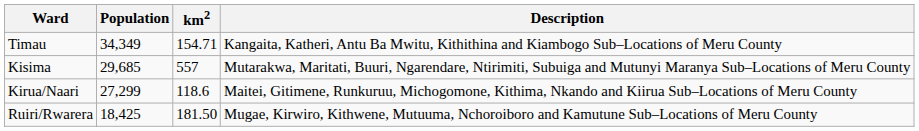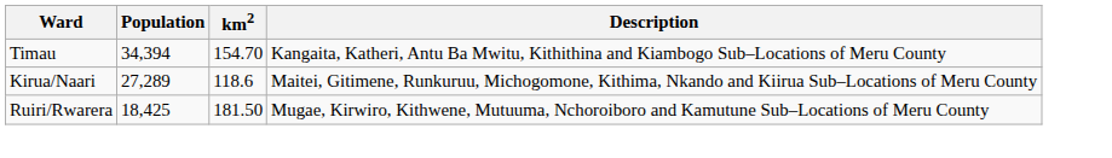Timau | Population: 34,349 -> 34,394
Timau | km2: 154.71 -> 154.70
- row: Kisima | 29,685 | 557 | Mutarakwa, Maritati, Buuri, Ngarendare, Ntirimiti, Subuiga and Mutunyi Maranya Sub–Locations of Meru County
Kirua/Naari | Population: 27,299 -> 27,289
